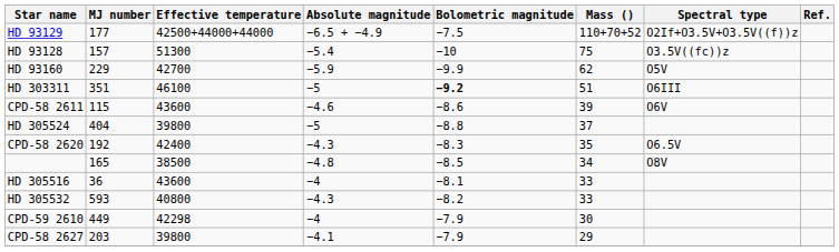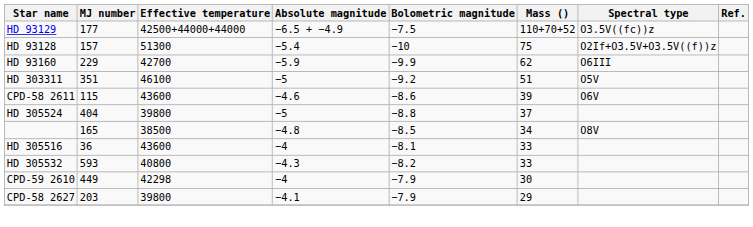HD 93129 | Spectral type: O2If+O3.5V+O3.5V((f))z -> O3.5V((fc))z
HD 93128 | Spectral type: O3.5V((fc))z -> O2If+O3.5V+O3.5V((f))z
HD 93160 | Spectral type: O5V -> O6III
HD 303311 | Bolometric magnitude: bold -> normal
HD 303311 | Spectral type: O6III -> O5V
- row: CPD-58 2620 | 192 | 42400 | −4.3 | −8.3 | 35 | O6.5V
